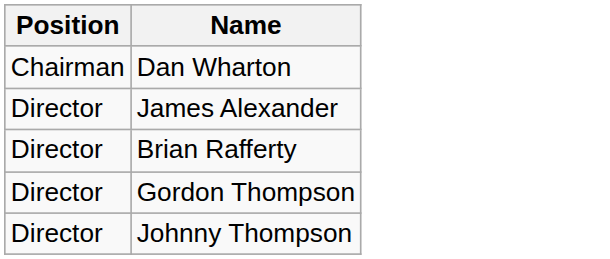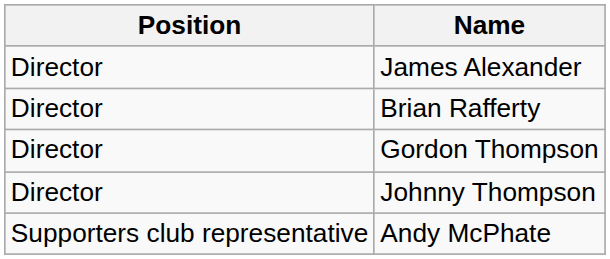- row: Chairman | Dan Wharton
+ row: Supporters club representative | Andy McPhate
